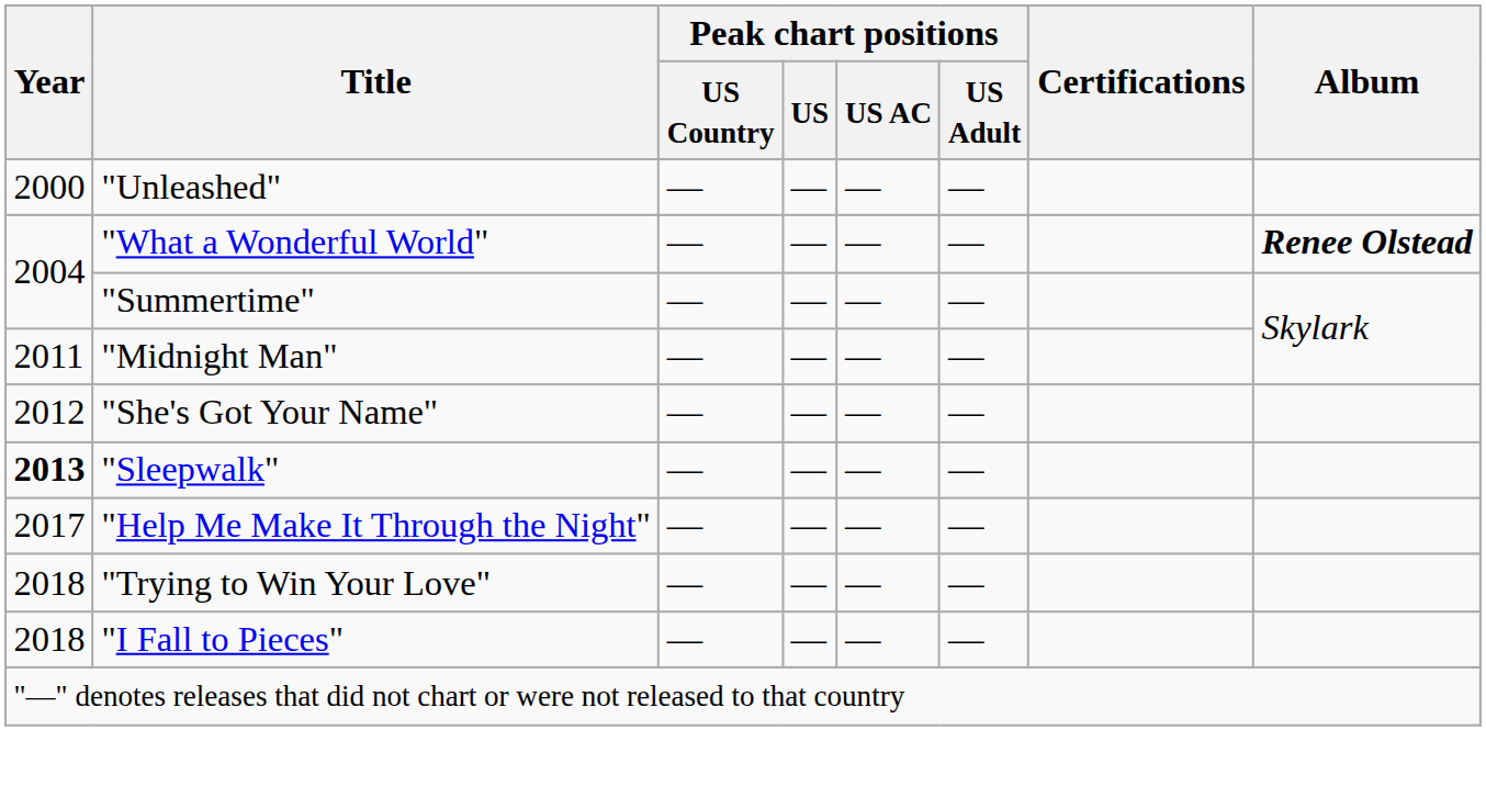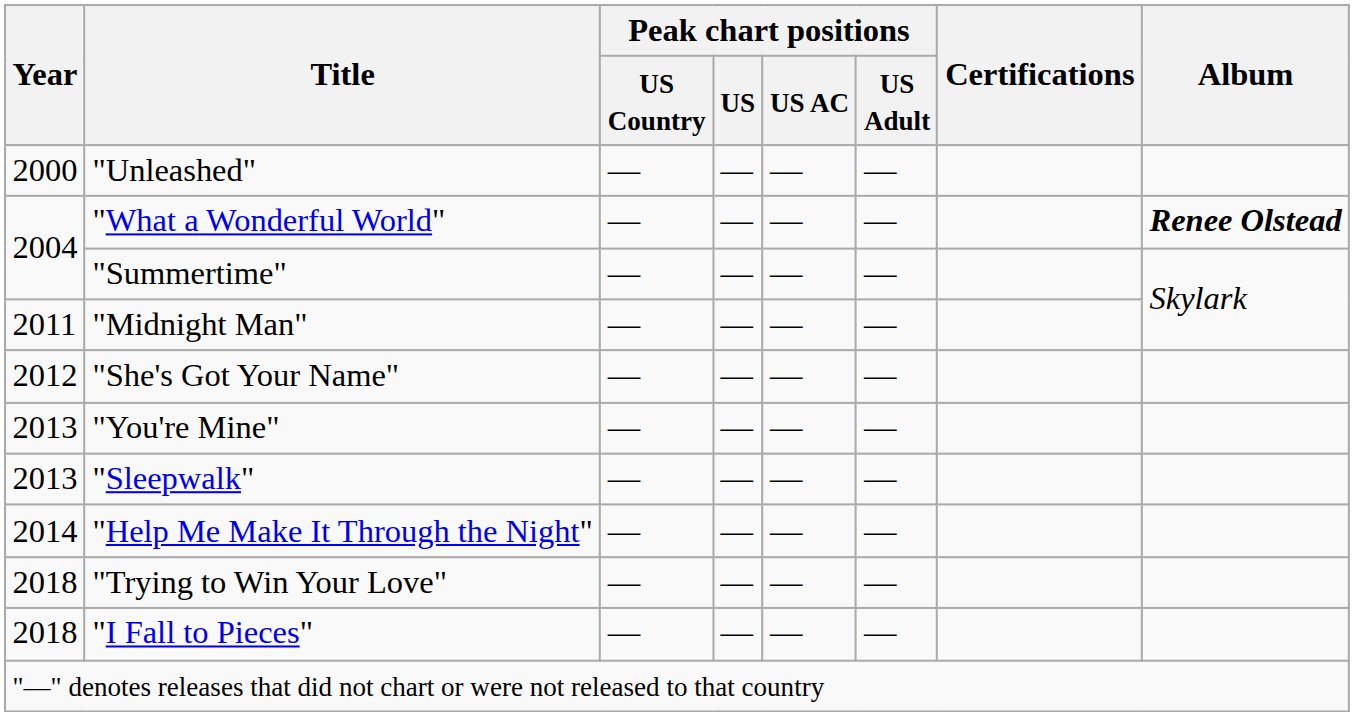+ row: 2013 | "You're Mine" | — | — | — | —
"Sleepwalk" | Year: bold -> normal
"Help Me Make It Through the Night" | Year: 2017 -> 2014
